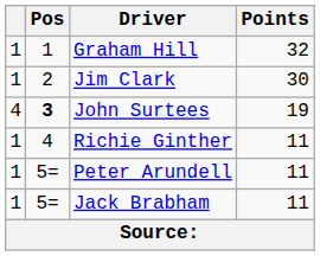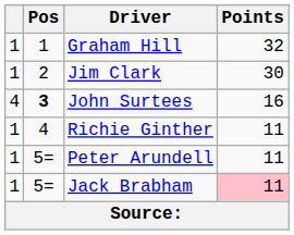John Surtees | Points: 19 -> 16
Jack Brabham | Points: no background -> pink background
